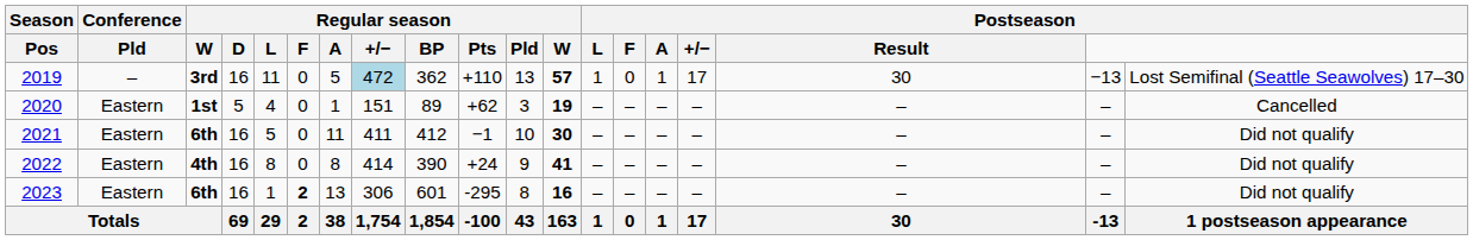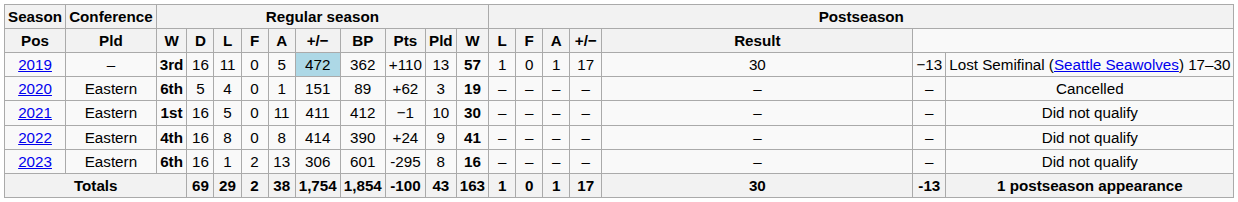2020 | column 3: 1st -> 6th
2021 | column 3: 6th -> 1st
2023 | column 6: bold -> normal
